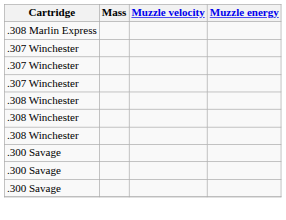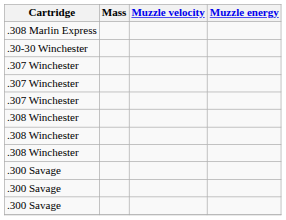+ row: .30-30 Winchester
